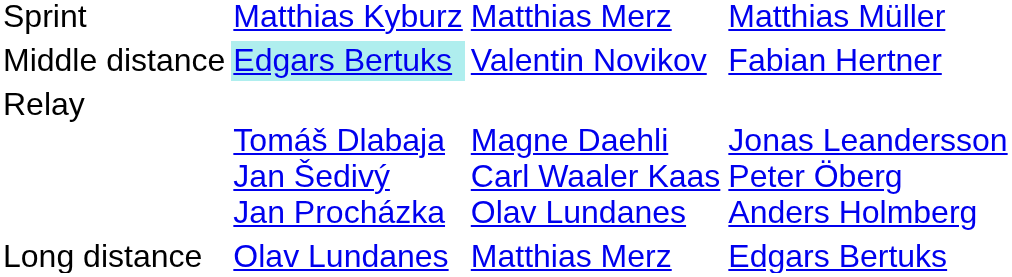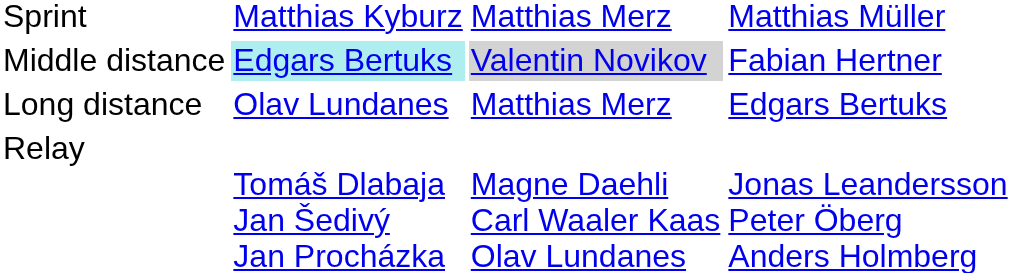Middle distance | column 3: no background -> lightgrey background
rows swapped: Long distance <-> Relay
